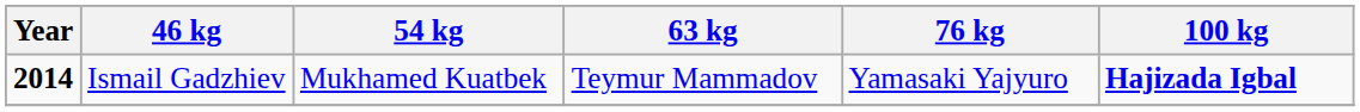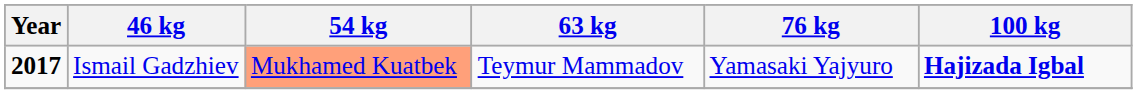Ismail Gadzhiev | Year: 2014 -> 2017
Ismail Gadzhiev | 54 kg: no background -> lightsalmon background
